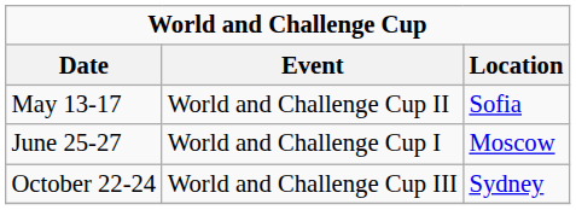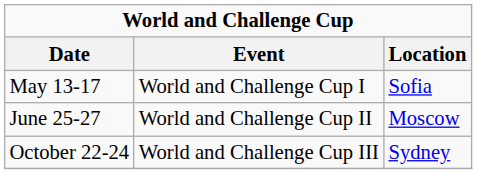May 13-17 | Event: World and Challenge Cup II -> World and Challenge Cup I
June 25-27 | Event: World and Challenge Cup I -> World and Challenge Cup II
